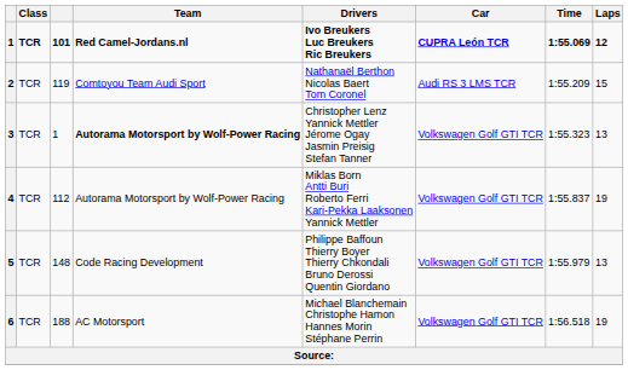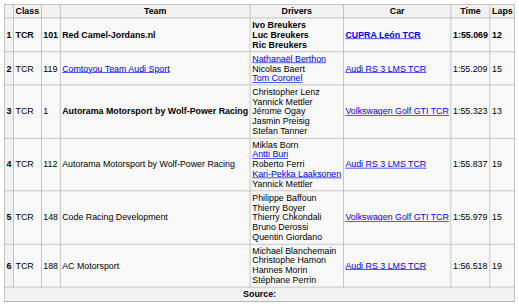4 | Car: Volkswagen Golf GTI TCR -> Audi RS 3 LMS TCR
5 | Laps: 13 -> 15
6 | Car: Volkswagen Golf GTI TCR -> Audi RS 3 LMS TCR
